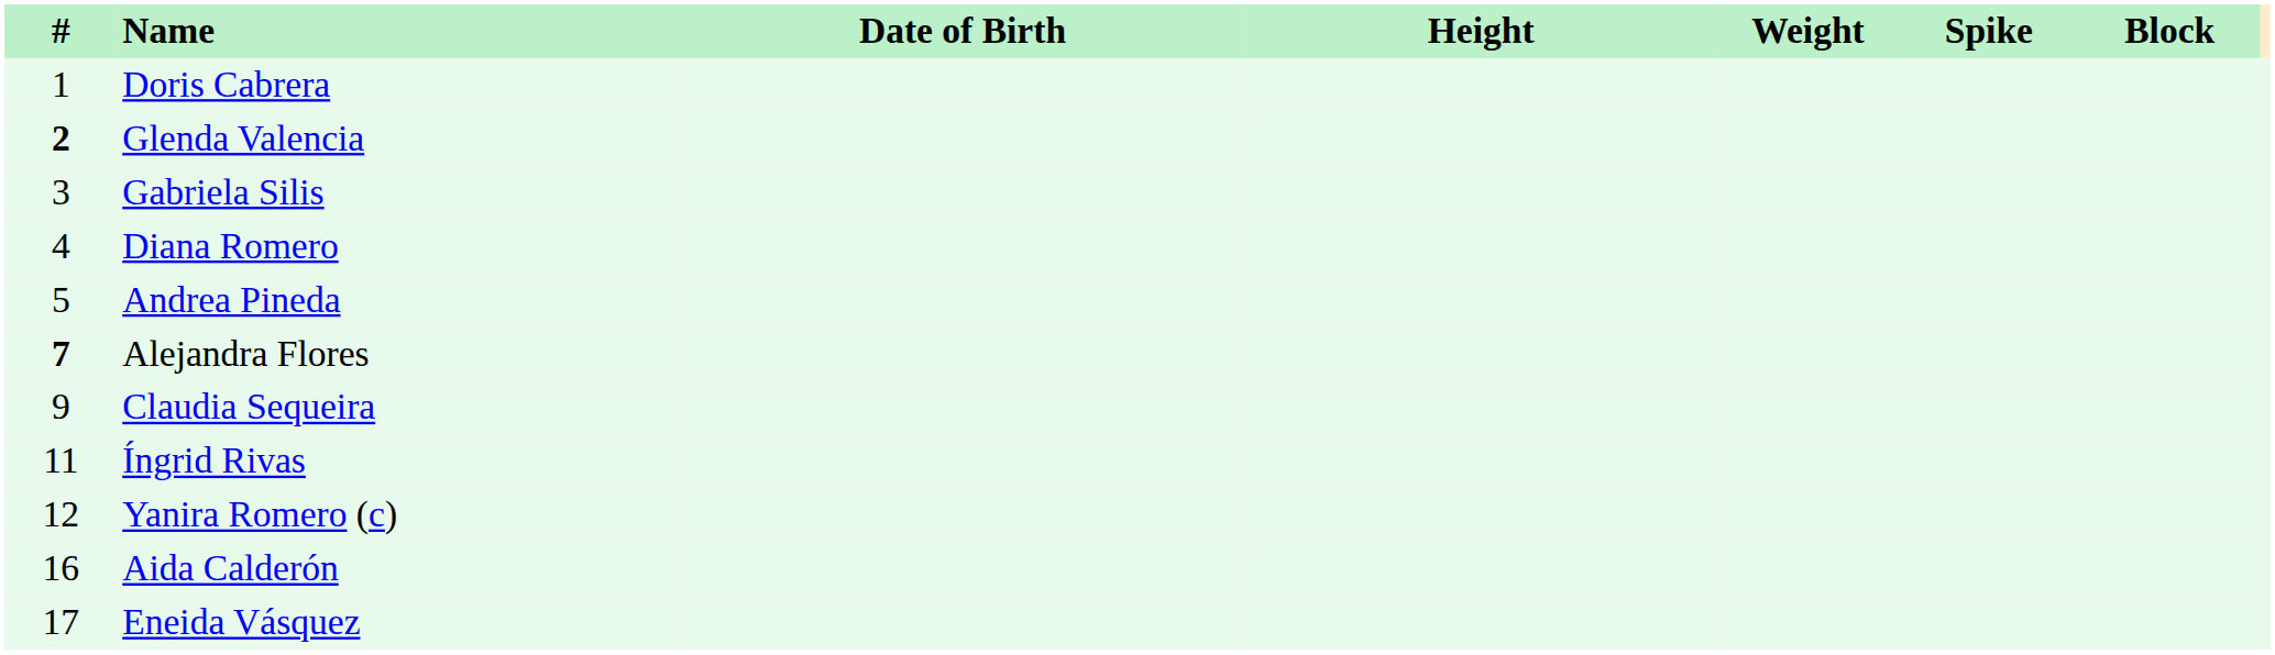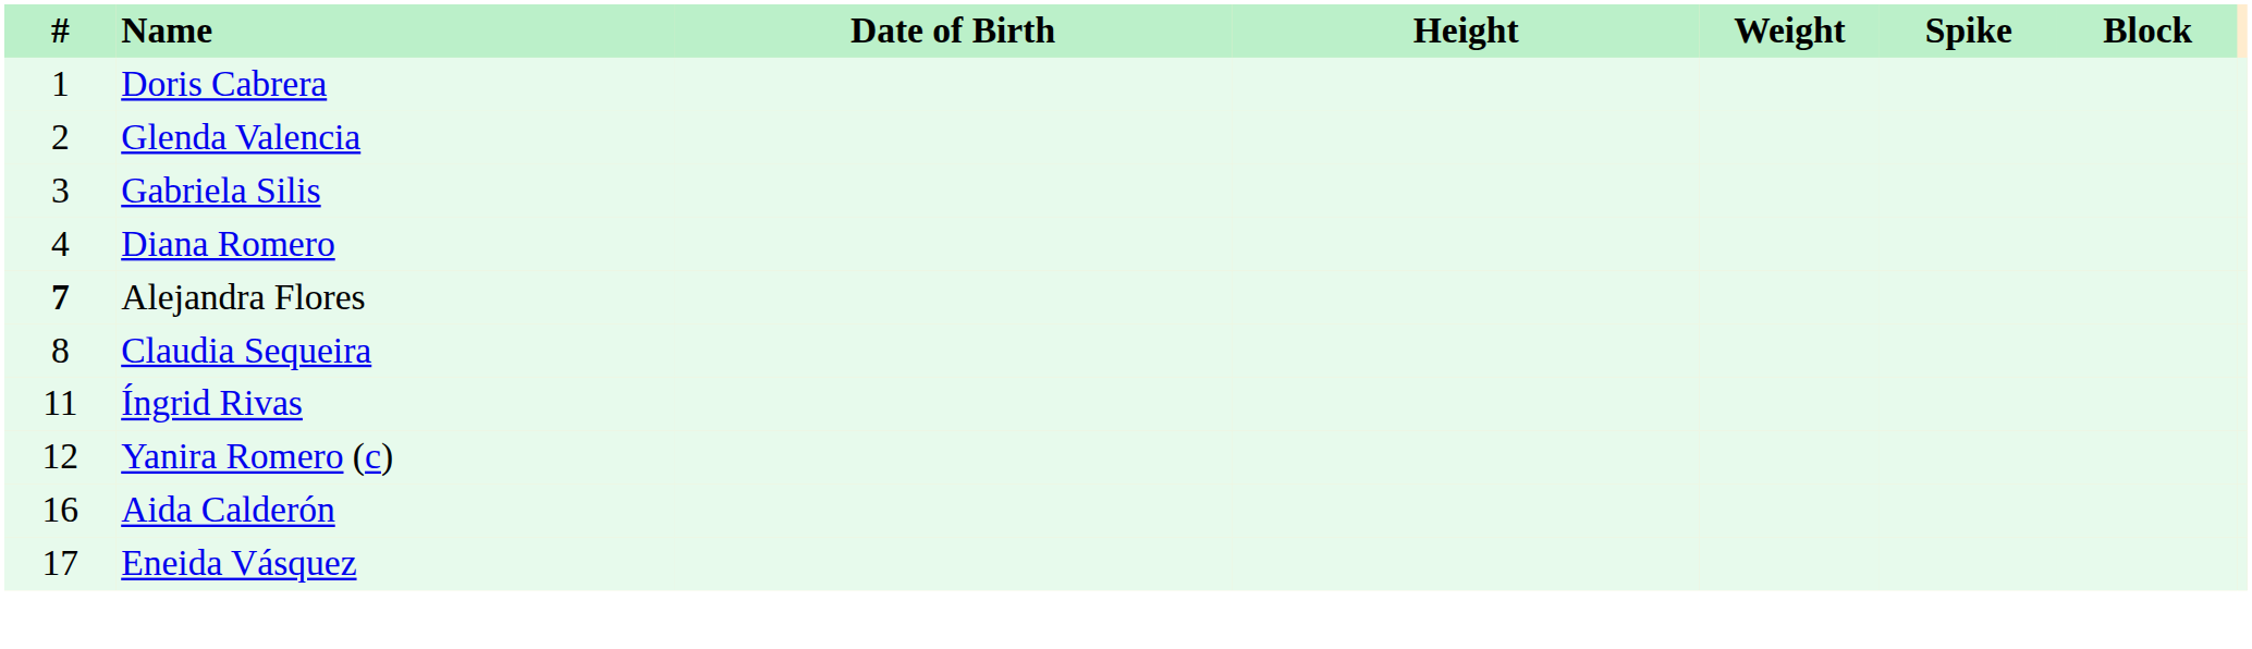Glenda Valencia | #: bold -> normal
- row: 5 | Andrea Pineda
Claudia Sequeira | #: 9 -> 8
